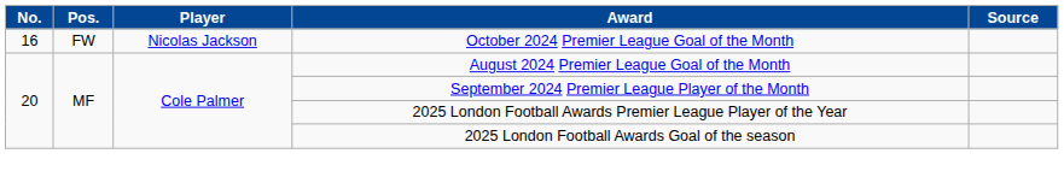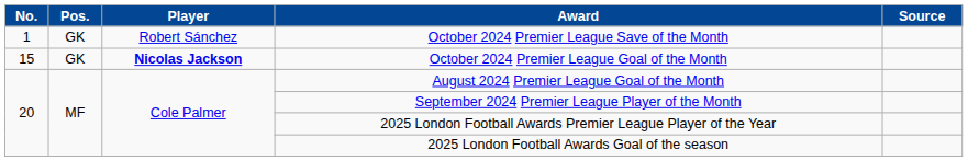+ row: 1 | GK | Robert Sánchez | October 2024 Premier League Save of the Month
October 2024 Premier League Goal of the Month | No.: 16 -> 15
October 2024 Premier League Goal of the Month | Pos.: FW -> GK
October 2024 Premier League Goal of the Month | Player: normal -> bold
